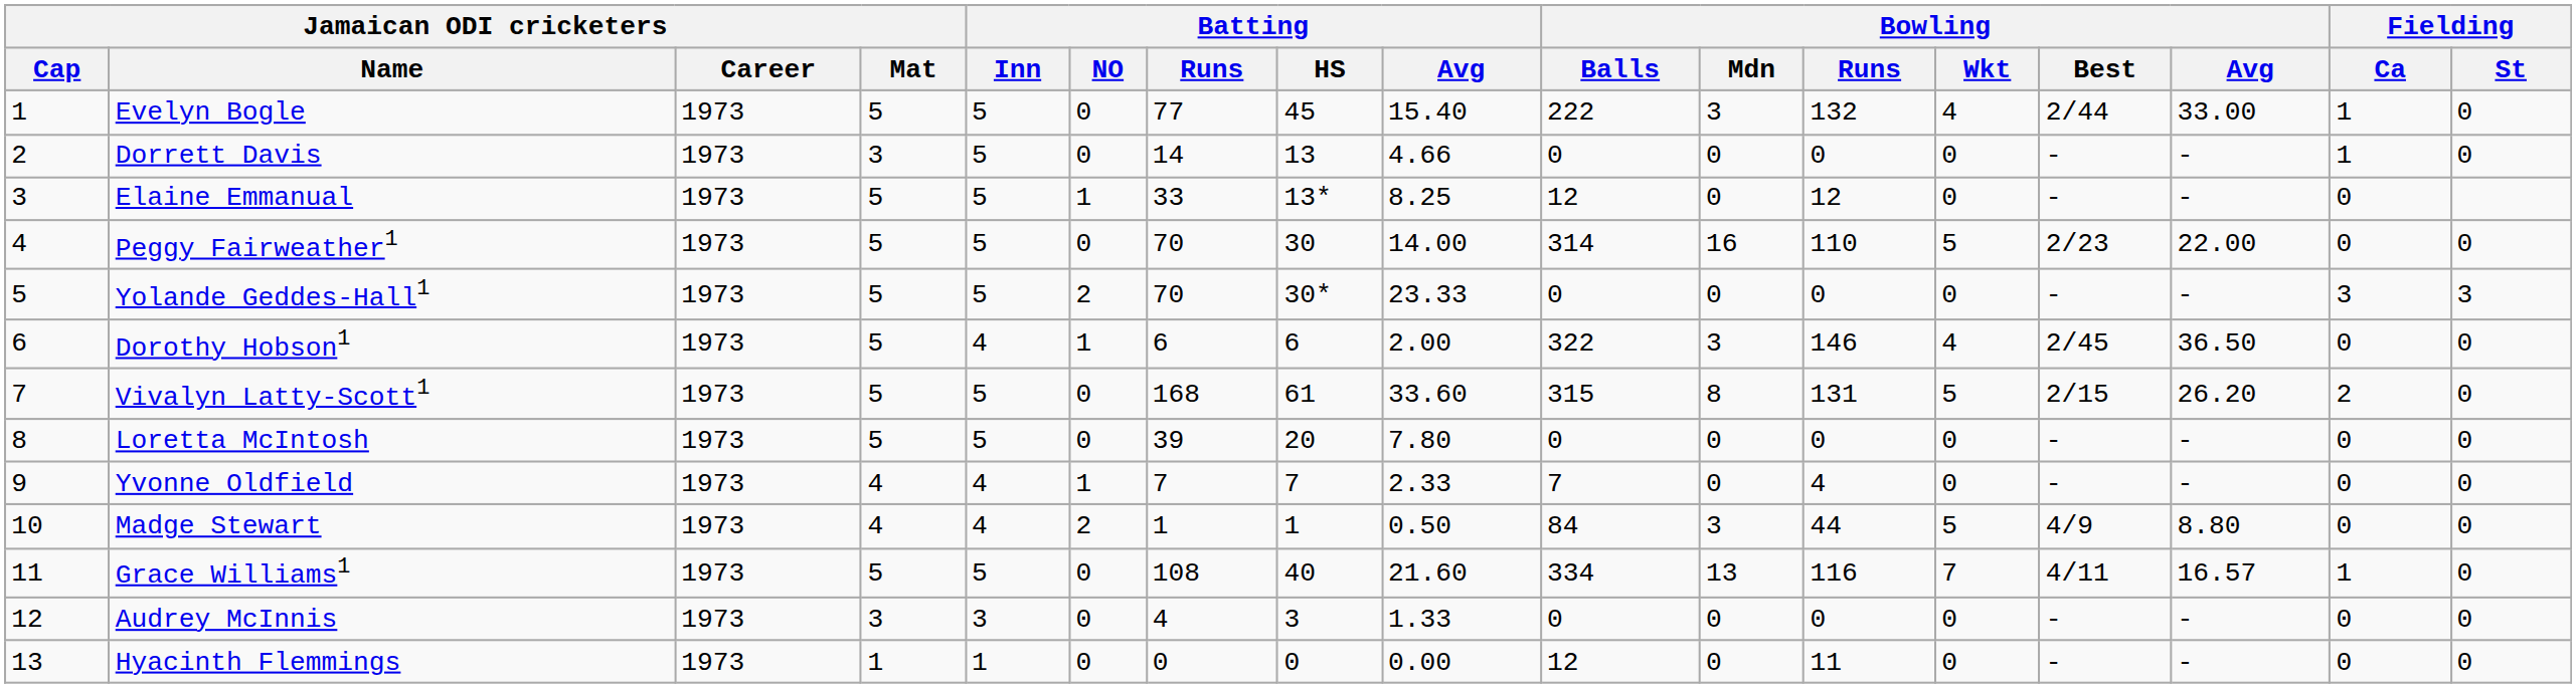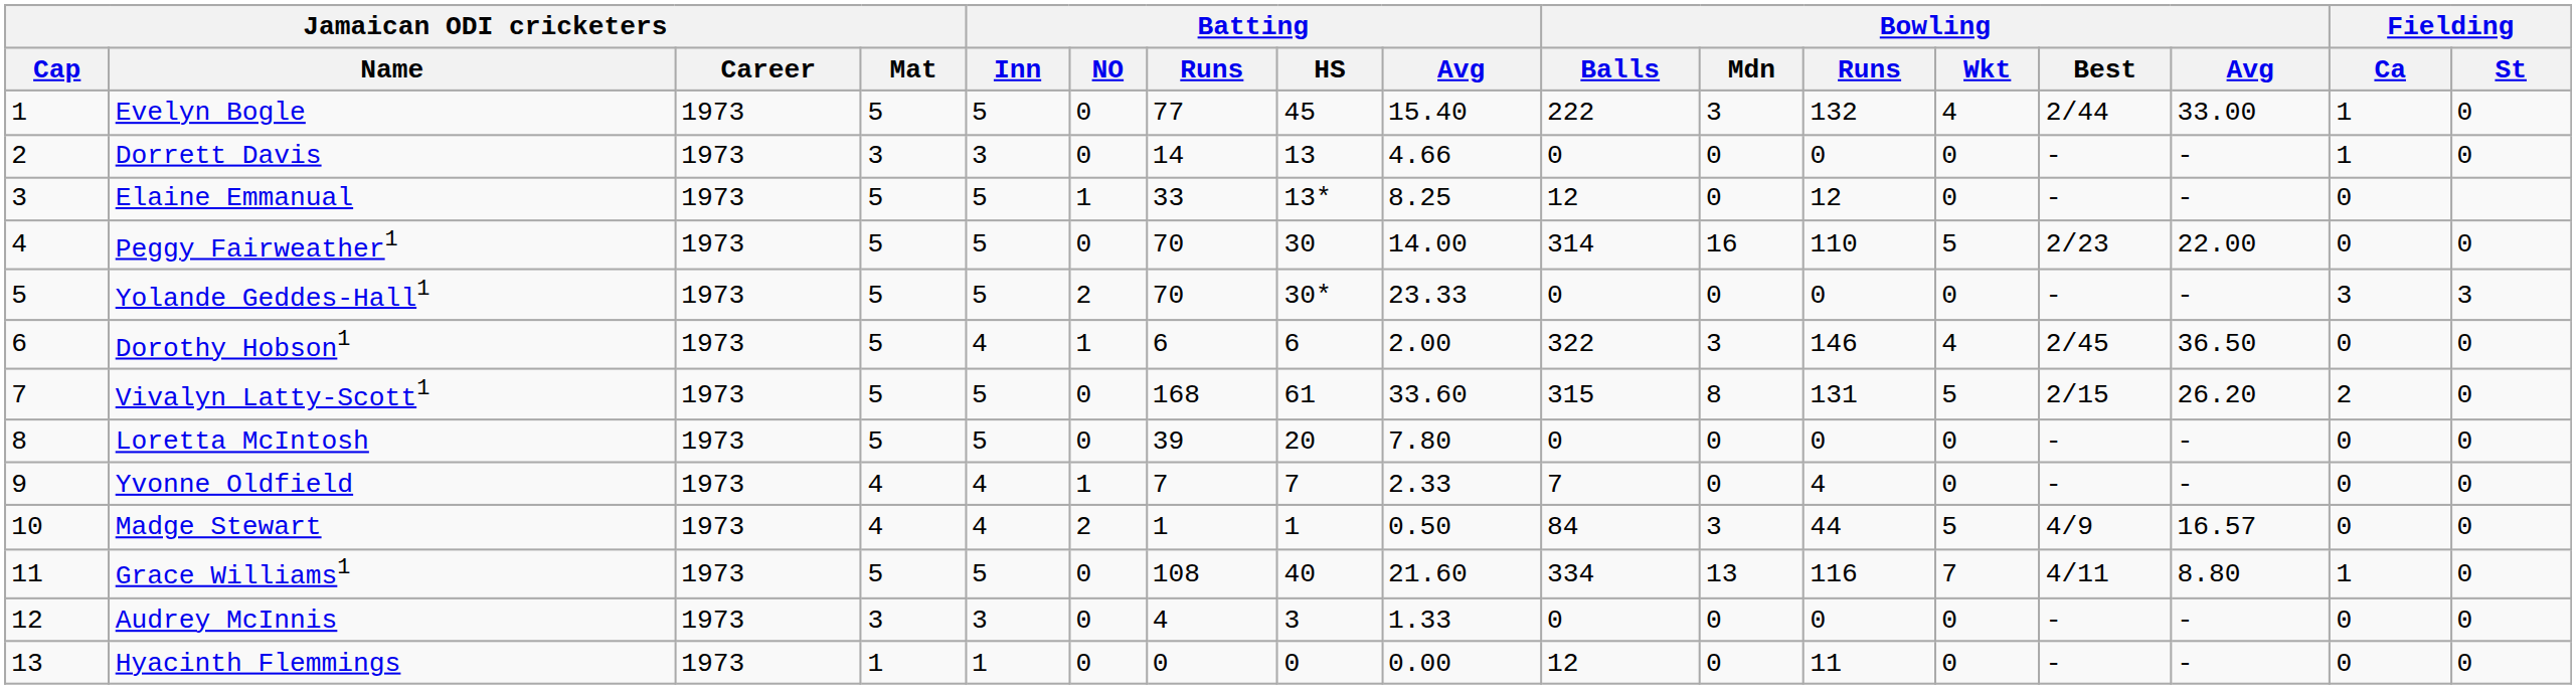Dorrett Davis | Batting / Inn: 5 -> 3
Madge Stewart | Bowling / Avg: 8.80 -> 16.57
Grace Williams1 | Bowling / Avg: 16.57 -> 8.80
